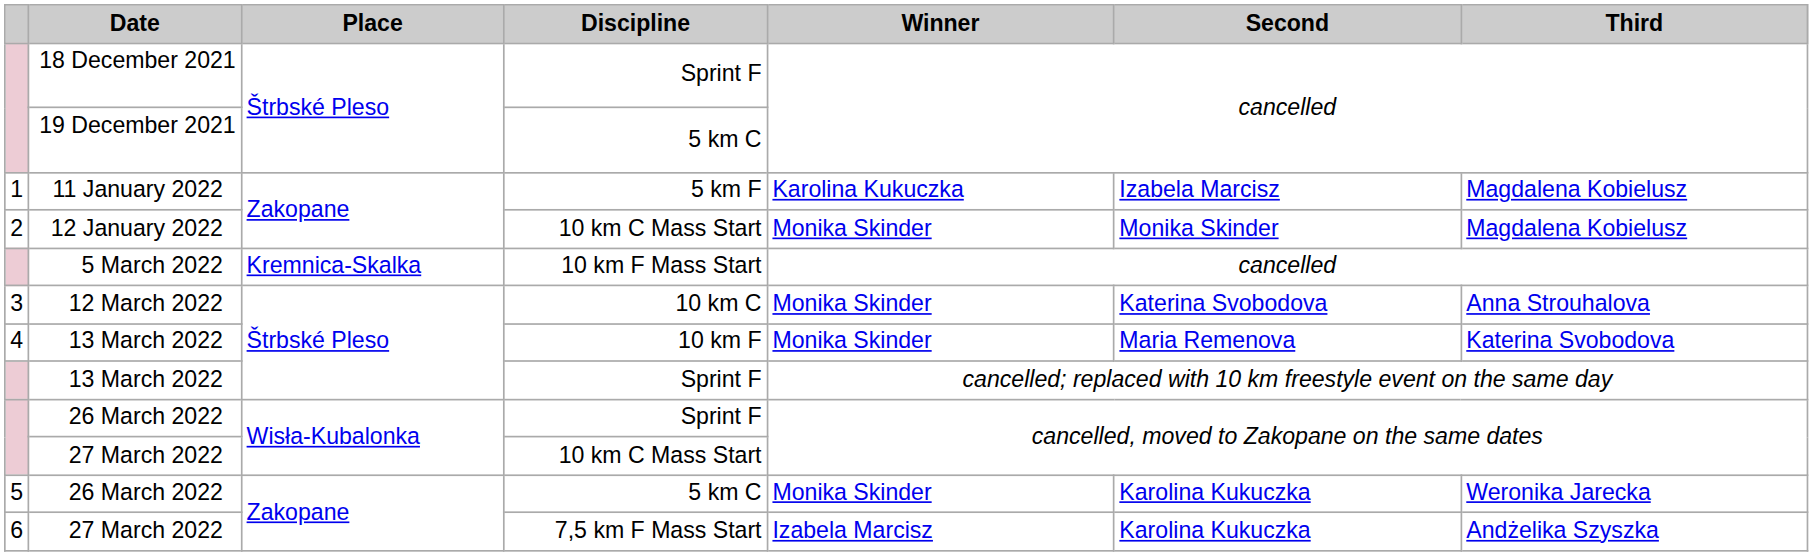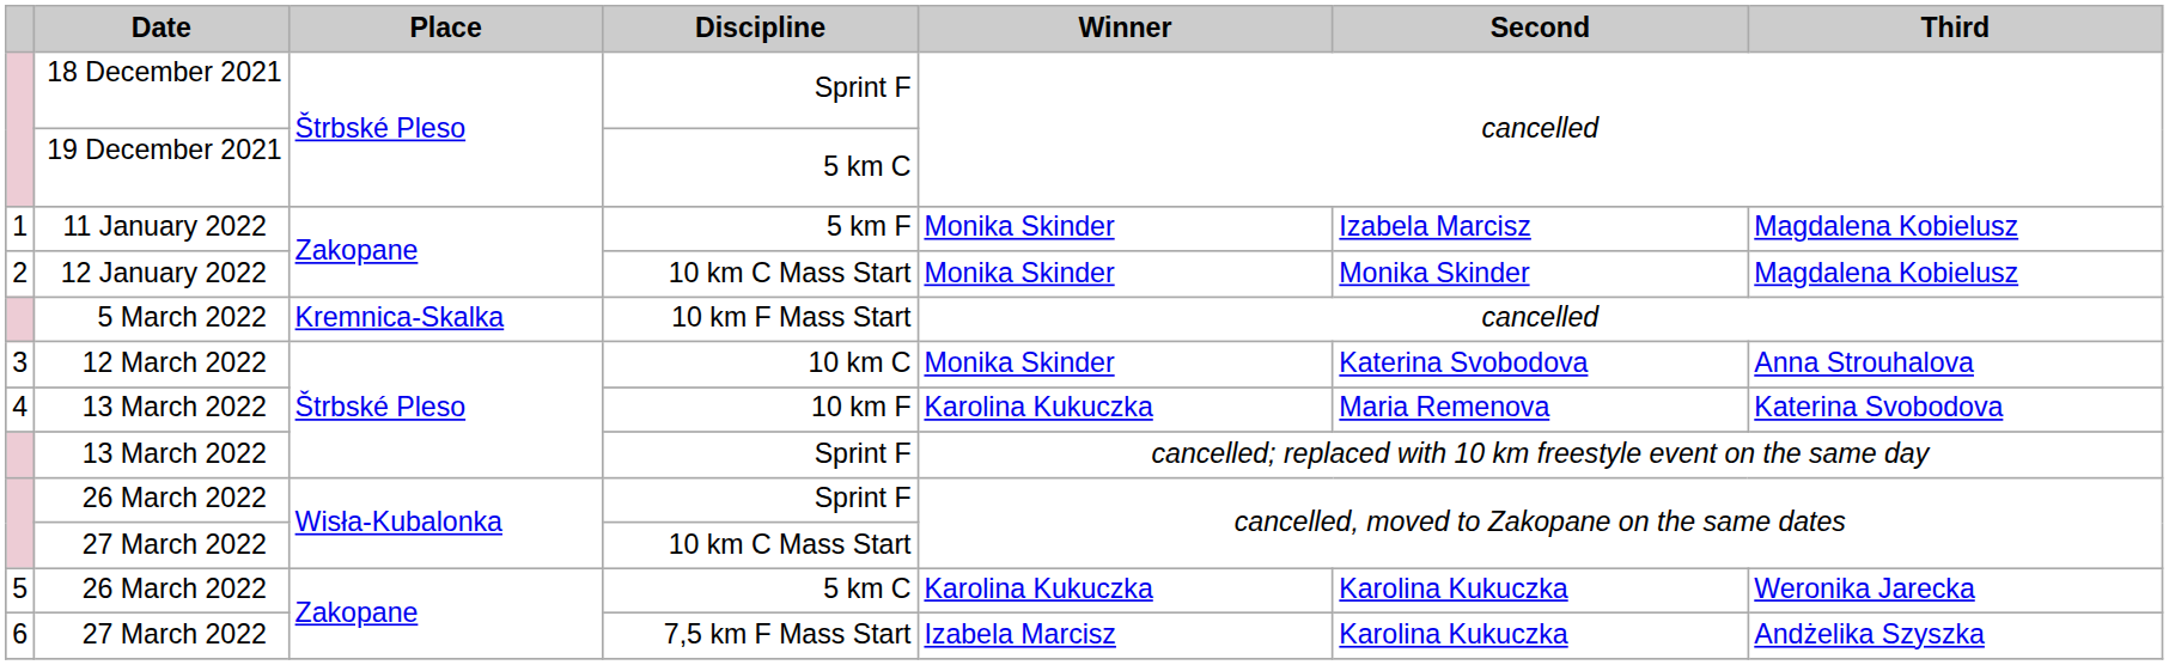11 January 2022 | Winner: Karolina Kukuczka -> Monika Skinder
13 March 2022 / 10 km F | Winner: Monika Skinder -> Karolina Kukuczka
26 March 2022 / 5 km C | Winner: Monika Skinder -> Karolina Kukuczka
